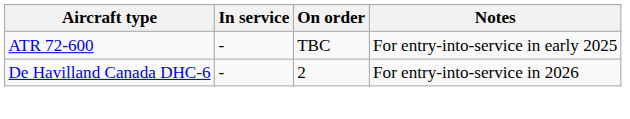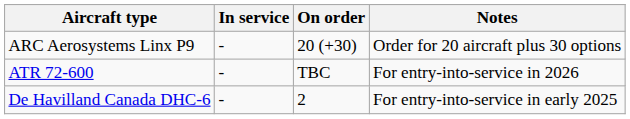+ row: ARC Aerosystems Linx P9 | - | 20 (+30) | Order for 20 aircraft plus 30 options
ATR 72-600 | Notes: For entry-into-service in early 2025 -> For entry-into-service in 2026
De Havilland Canada DHC-6 | Notes: For entry-into-service in 2026 -> For entry-into-service in early 2025
